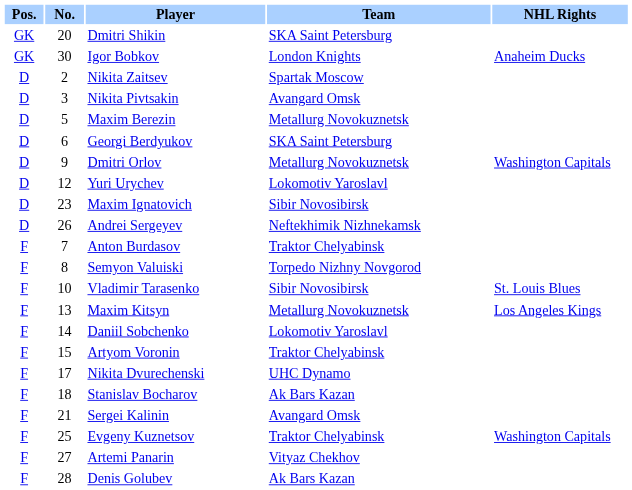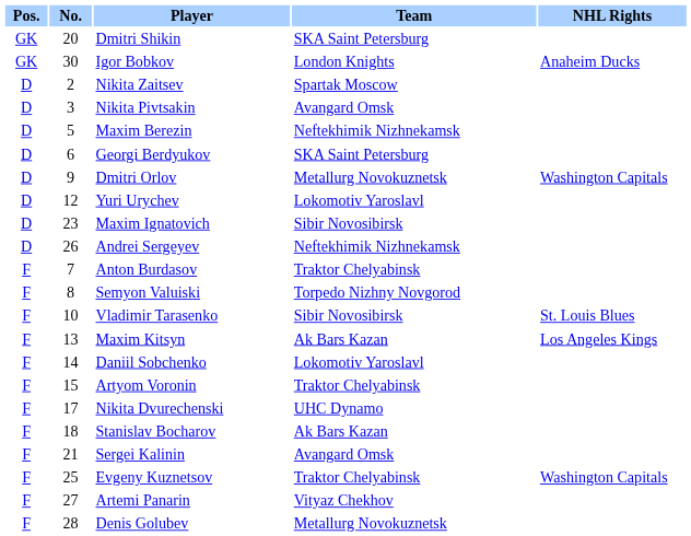Maxim Berezin | Team: Metallurg Novokuznetsk -> Neftekhimik Nizhnekamsk
Maxim Kitsyn | Team: Metallurg Novokuznetsk -> Ak Bars Kazan
Denis Golubev | Team: Ak Bars Kazan -> Metallurg Novokuznetsk
